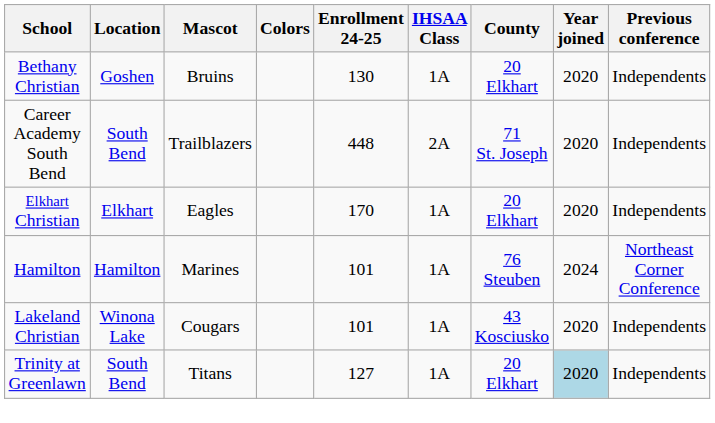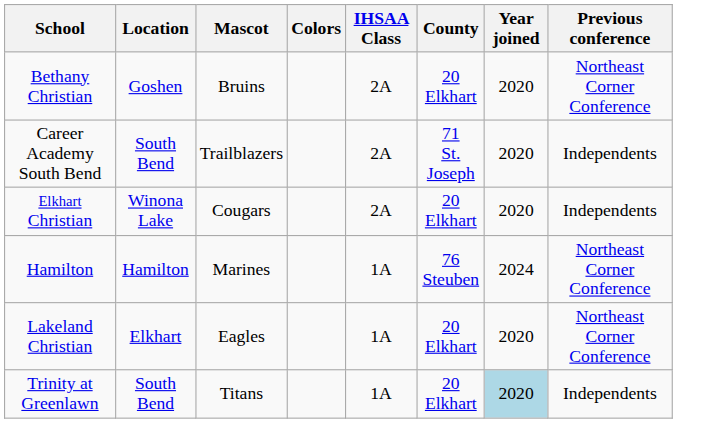- column: Enrollment 24-25 | 130 | 448 | 170 | 101 | 101 | 127
Bethany Christian | IHSAA Class: 1A -> 2A
Bethany Christian | Previous conference: Independents -> Northeast Corner Conference
Elkhart Christian | Location: Elkhart -> Winona Lake
Elkhart Christian | Mascot: Eagles -> Cougars
Elkhart Christian | IHSAA Class: 1A -> 2A
Lakeland Christian | Location: Winona Lake -> Elkhart
Lakeland Christian | Mascot: Cougars -> Eagles
Lakeland Christian | County: 43 Kosciusko -> 20 Elkhart
Lakeland Christian | Previous conference: Independents -> Northeast Corner Conference
